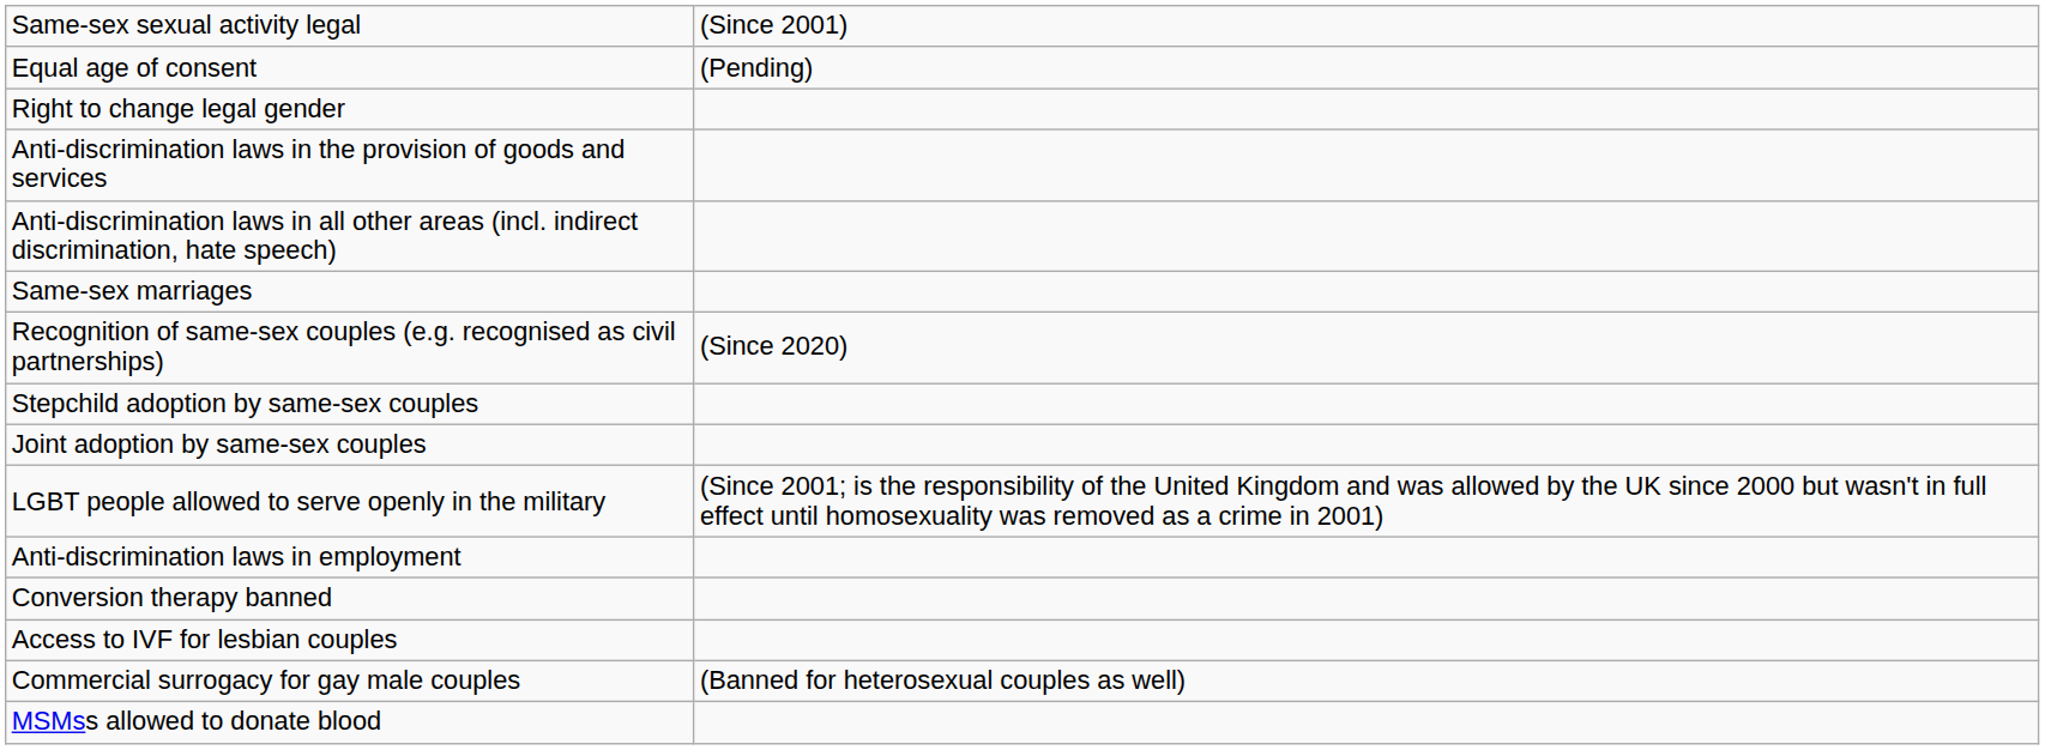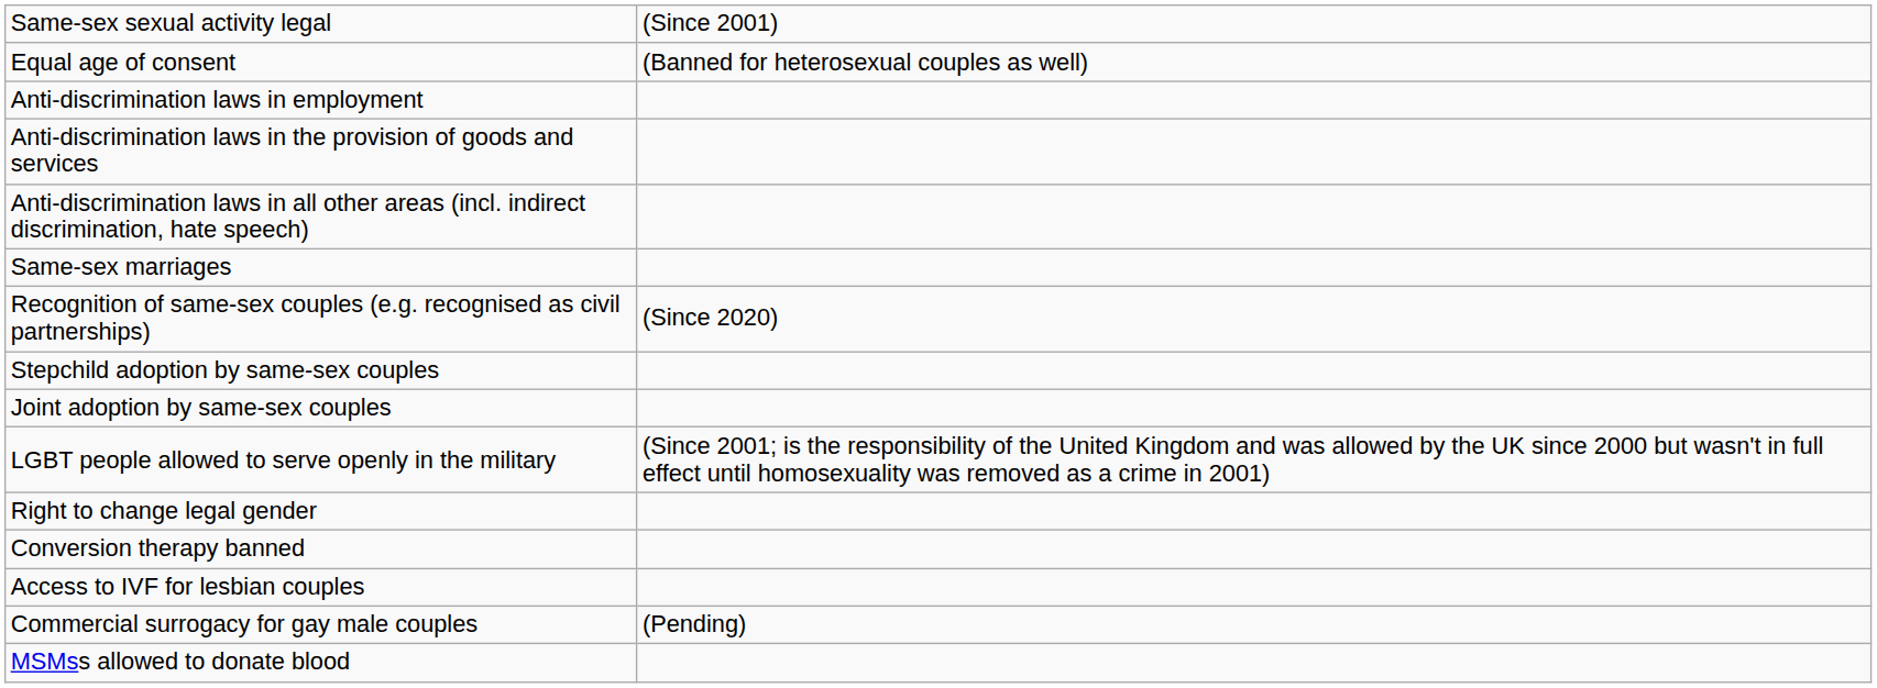Equal age of consent | column 2: (Pending) -> (Banned for heterosexual couples as well)
rows swapped: Anti-discrimination laws in employment <-> Right to change legal gender
Commercial surrogacy for gay male couples | column 2: (Banned for heterosexual couples as well) -> (Pending)
